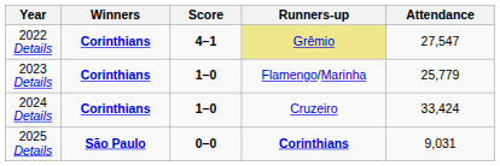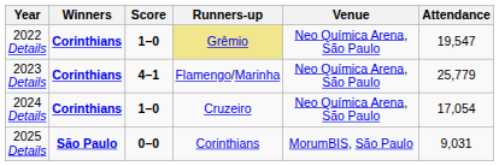+ column: Venue | Neo Química Arena, São Paulo | Neo Química Arena, São Paulo | Neo Química Arena, São Paulo | MorumBIS, São Paulo
2022 Details | Score: 4–1 -> 1–0
2022 Details | Attendance: 27,547 -> 19,547
2023 Details | Score: 1–0 -> 4–1
2024 Details | Attendance: 33,424 -> 17,054
2025 Details | Runners-up: bold -> normal
